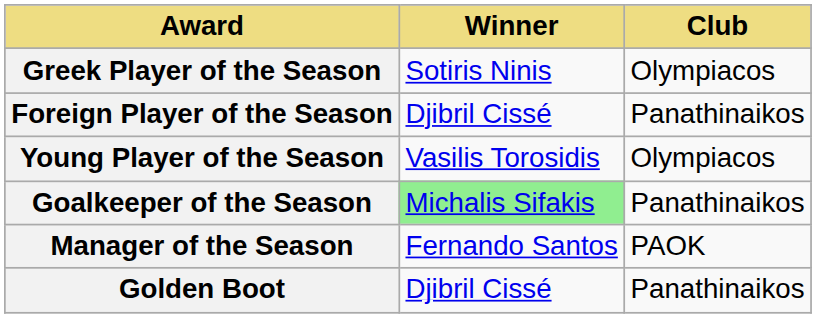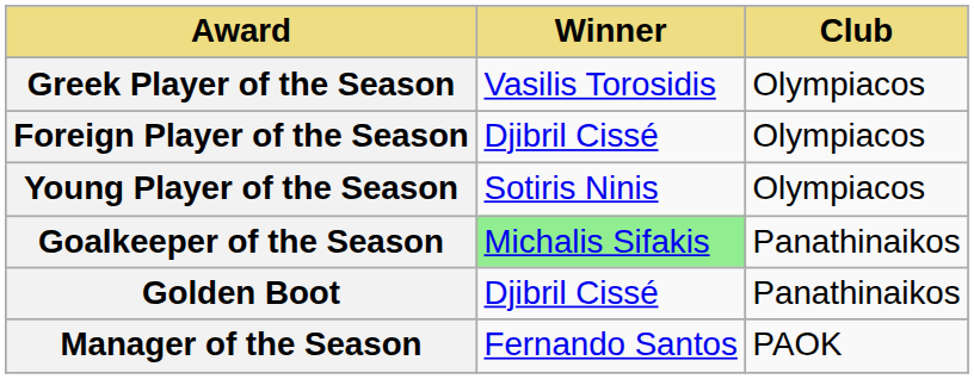Greek Player of the Season | Winner: Sotiris Ninis -> Vasilis Torosidis
Foreign Player of the Season | Club: Panathinaikos -> Olympiacos
Young Player of the Season | Winner: Vasilis Torosidis -> Sotiris Ninis
rows swapped: Golden Boot <-> Manager of the Season
